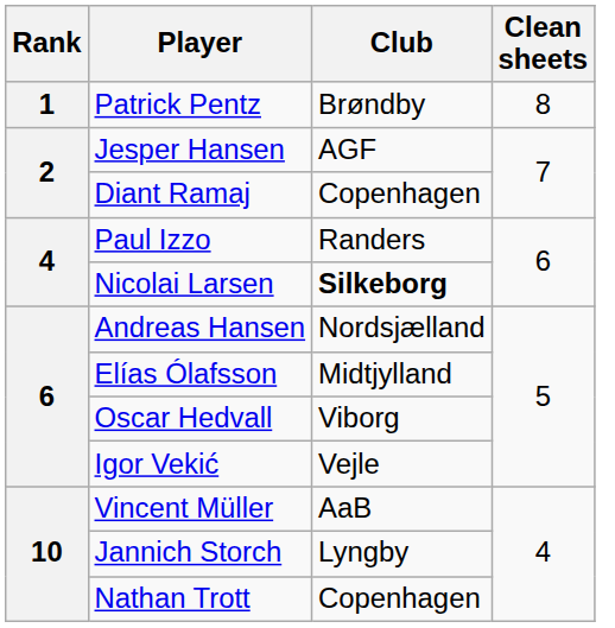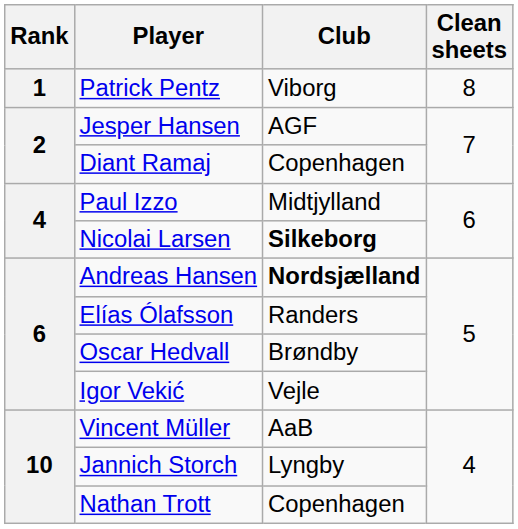Patrick Pentz | Club: Brøndby -> Viborg
Paul Izzo | Club: Randers -> Midtjylland
Andreas Hansen | Club: normal -> bold
Elías Ólafsson | Club: Midtjylland -> Randers
Oscar Hedvall | Club: Viborg -> Brøndby
